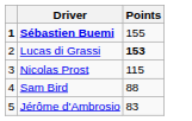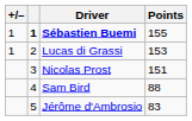+ column: +/– | 1 | 1
Lucas di Grassi | Points: bold -> normal
Nicolas Prost | Points: 115 -> 151
